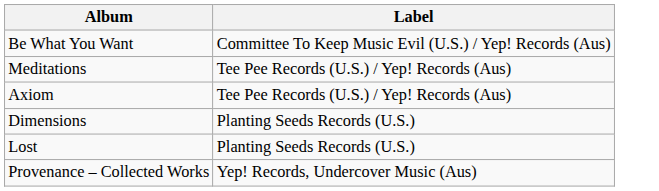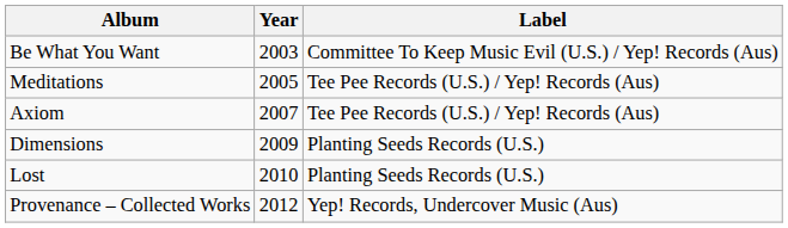+ column: Year | 2003 | 2005 | 2007 | 2009 | 2010 | 2012
